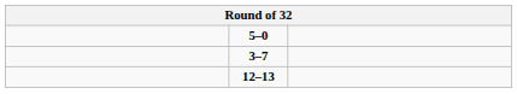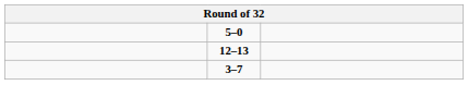rows swapped: 12–13 <-> 3–7
